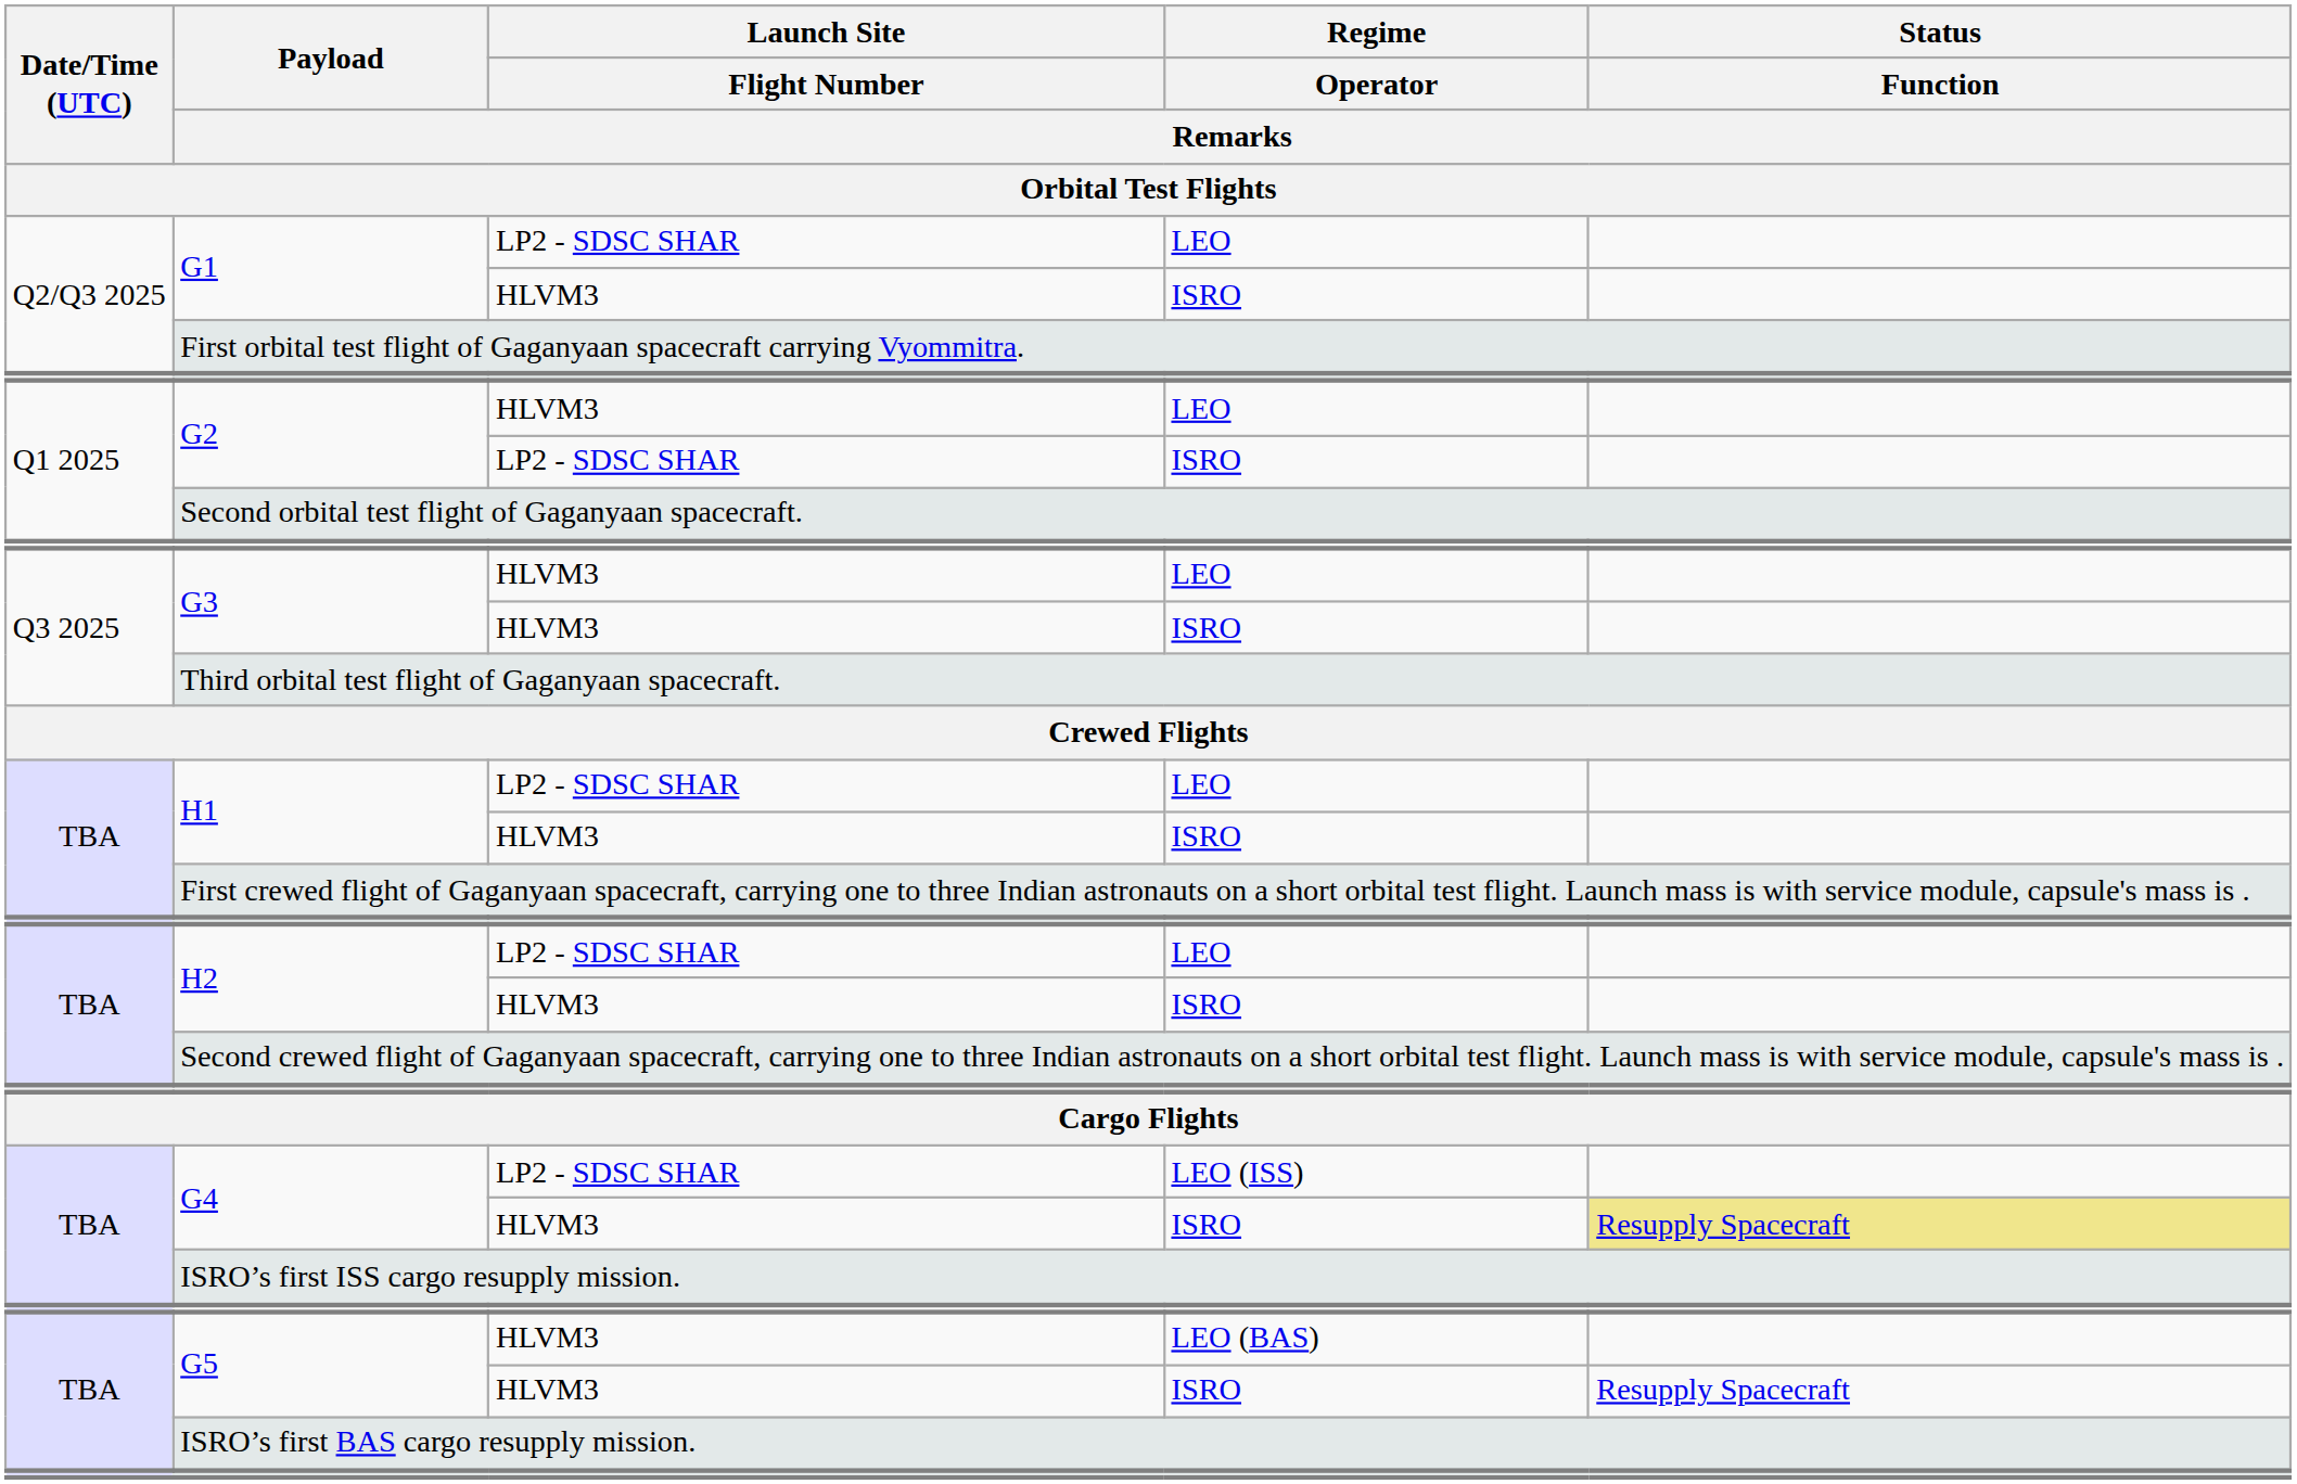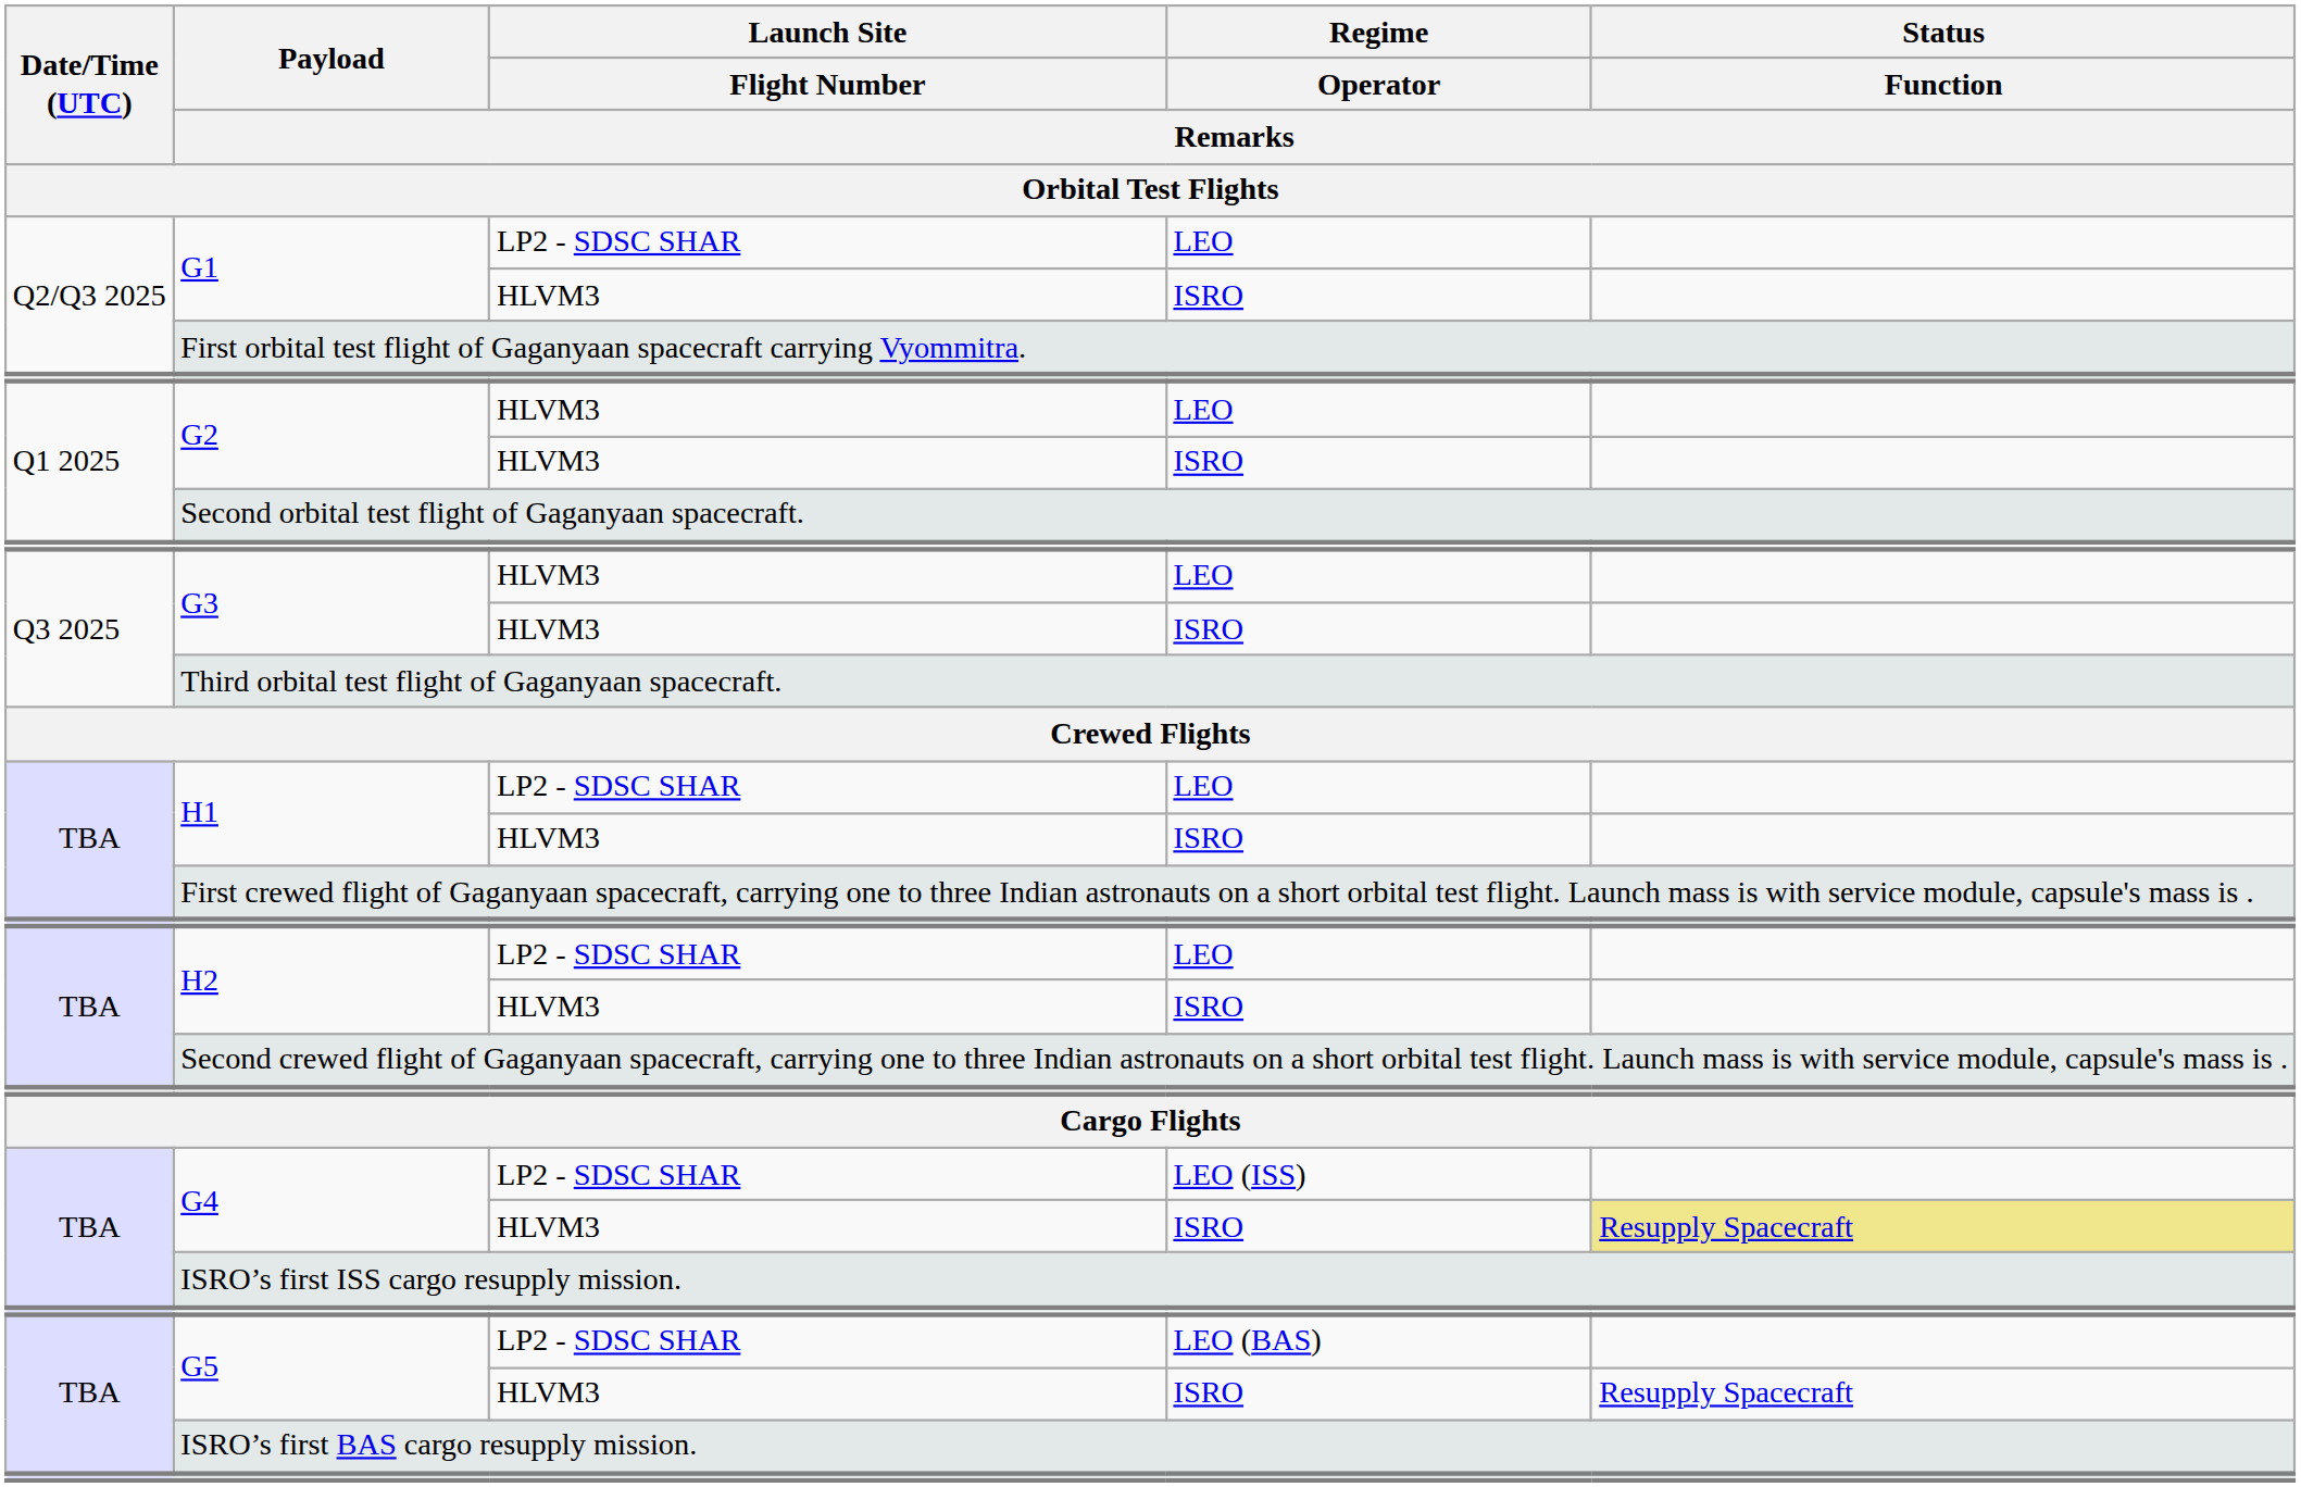G2 / ISRO | Launch Site / Flight Number / Remarks: LP2 - SDSC SHAR -> HLVM3
G5 / LEO (BAS) | Launch Site / Flight Number / Remarks: HLVM3 -> LP2 - SDSC SHAR
